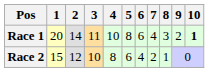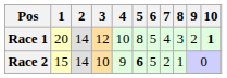Race 1 | 3: 11 -> 12
Race 1 | 6: 6 -> 5
Race 2 | 2: 12 -> 14
Race 2 | 4: 8 -> 9
Race 2 | 5: normal -> bold
Race 2 | 6: 4 -> 5
